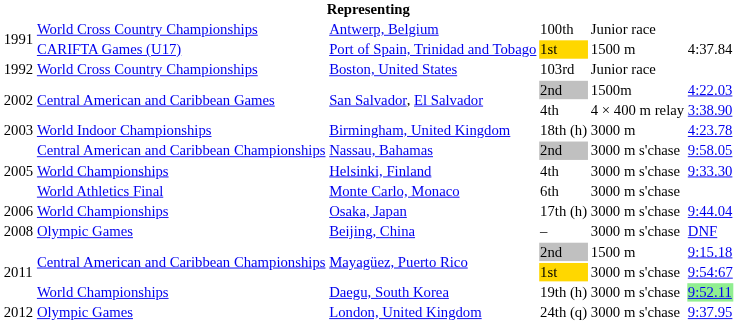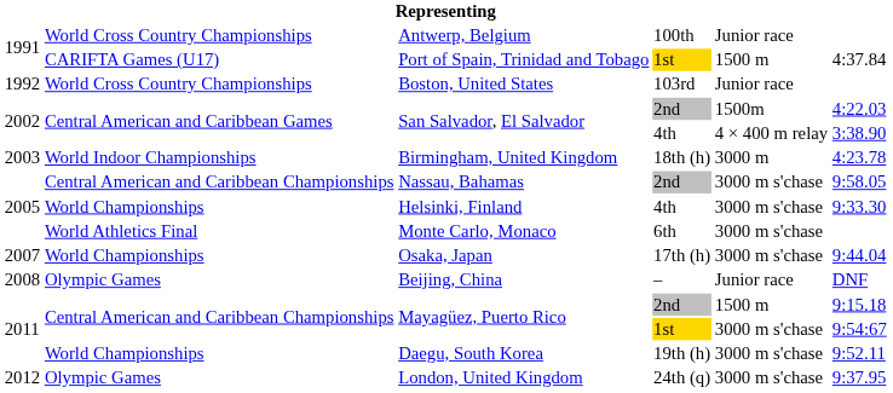Osaka, Japan | column 1: 2006 -> 2007
Beijing, China | column 5: 3000 m s'chase -> Junior race
Daegu, South Korea | column 6: lightgreen background -> no background
